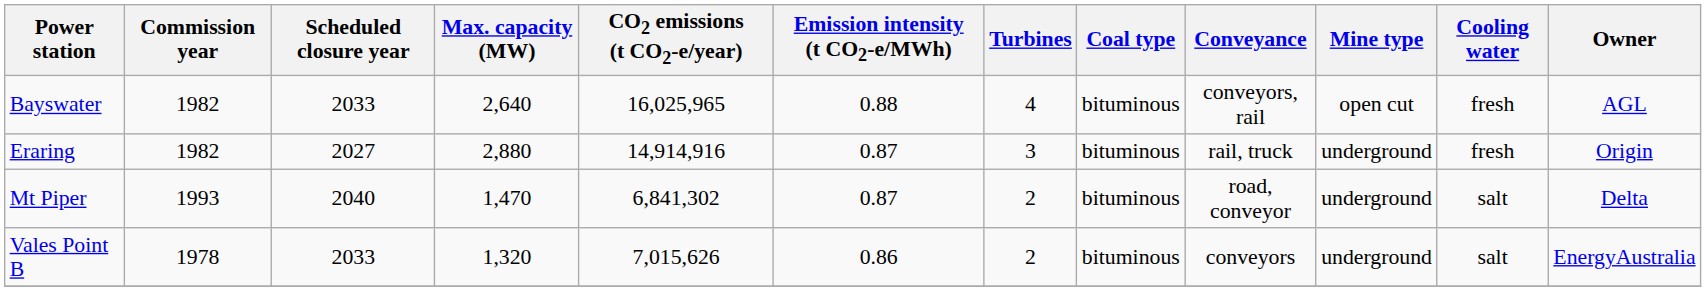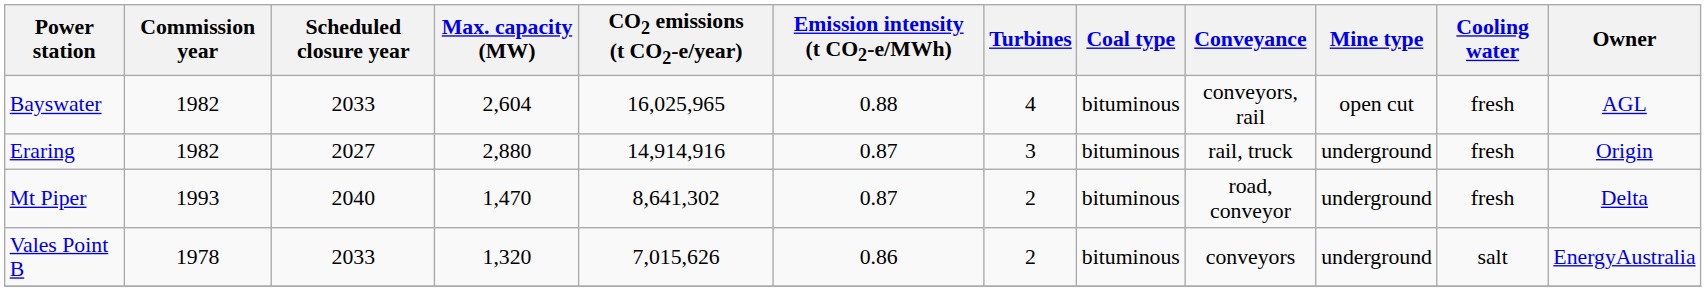Bayswater | Max. capacity (MW): 2,640 -> 2,604
Mt Piper | CO2 emissions (t CO2-e/year): 6,841,302 -> 8,641,302
Mt Piper | Cooling water: salt -> fresh
